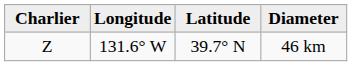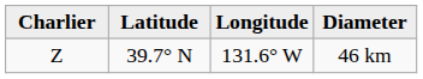columns swapped: Latitude <-> Longitude
